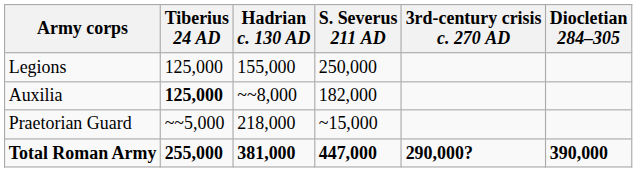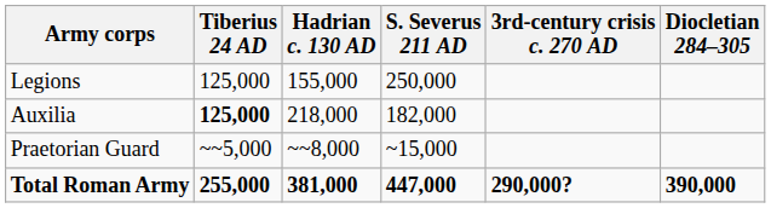Auxilia | Hadrian c. 130 AD: ~~8,000 -> 218,000
Praetorian Guard | Hadrian c. 130 AD: 218,000 -> ~~8,000
